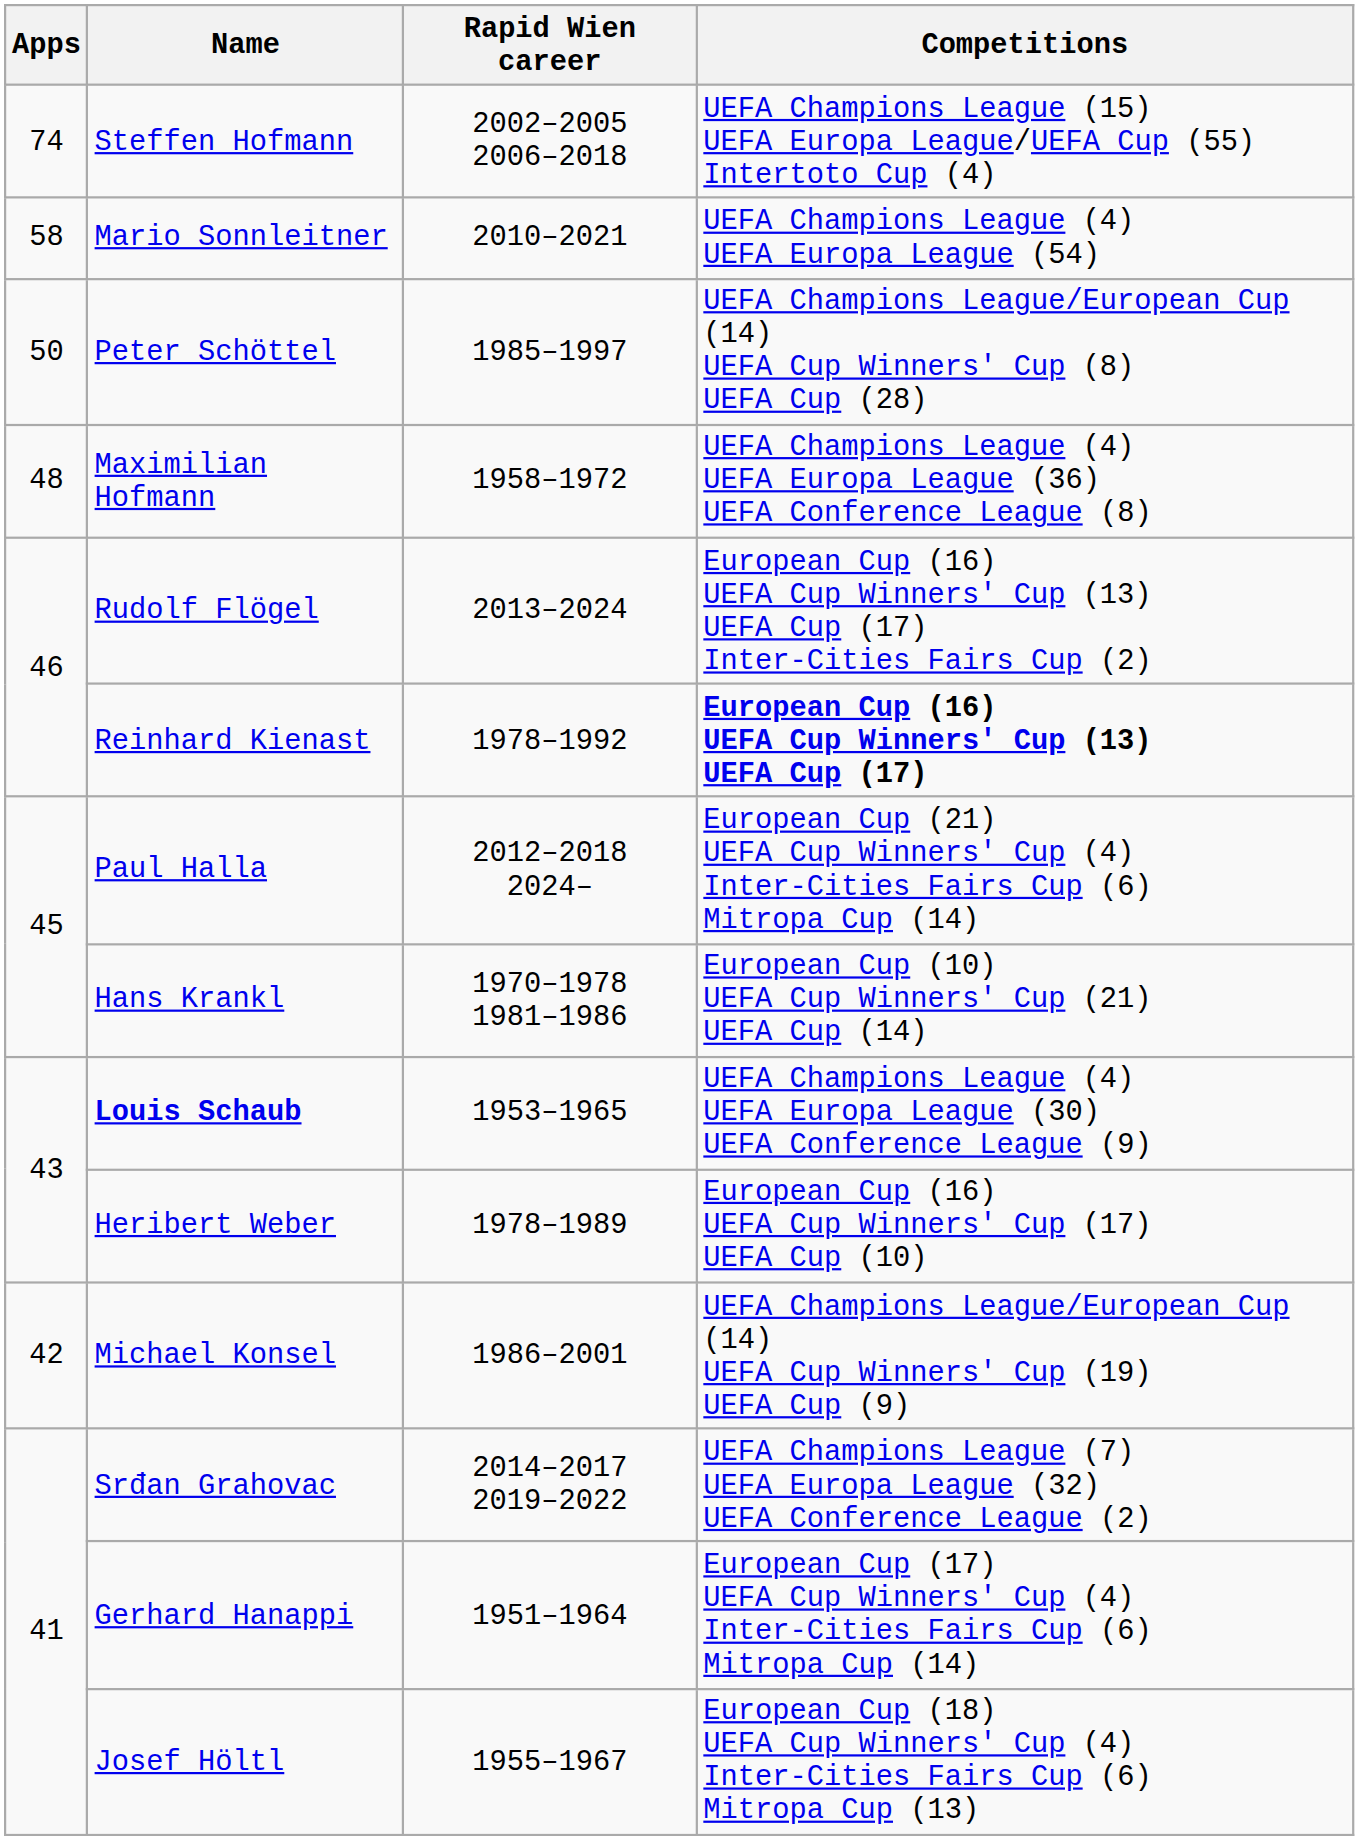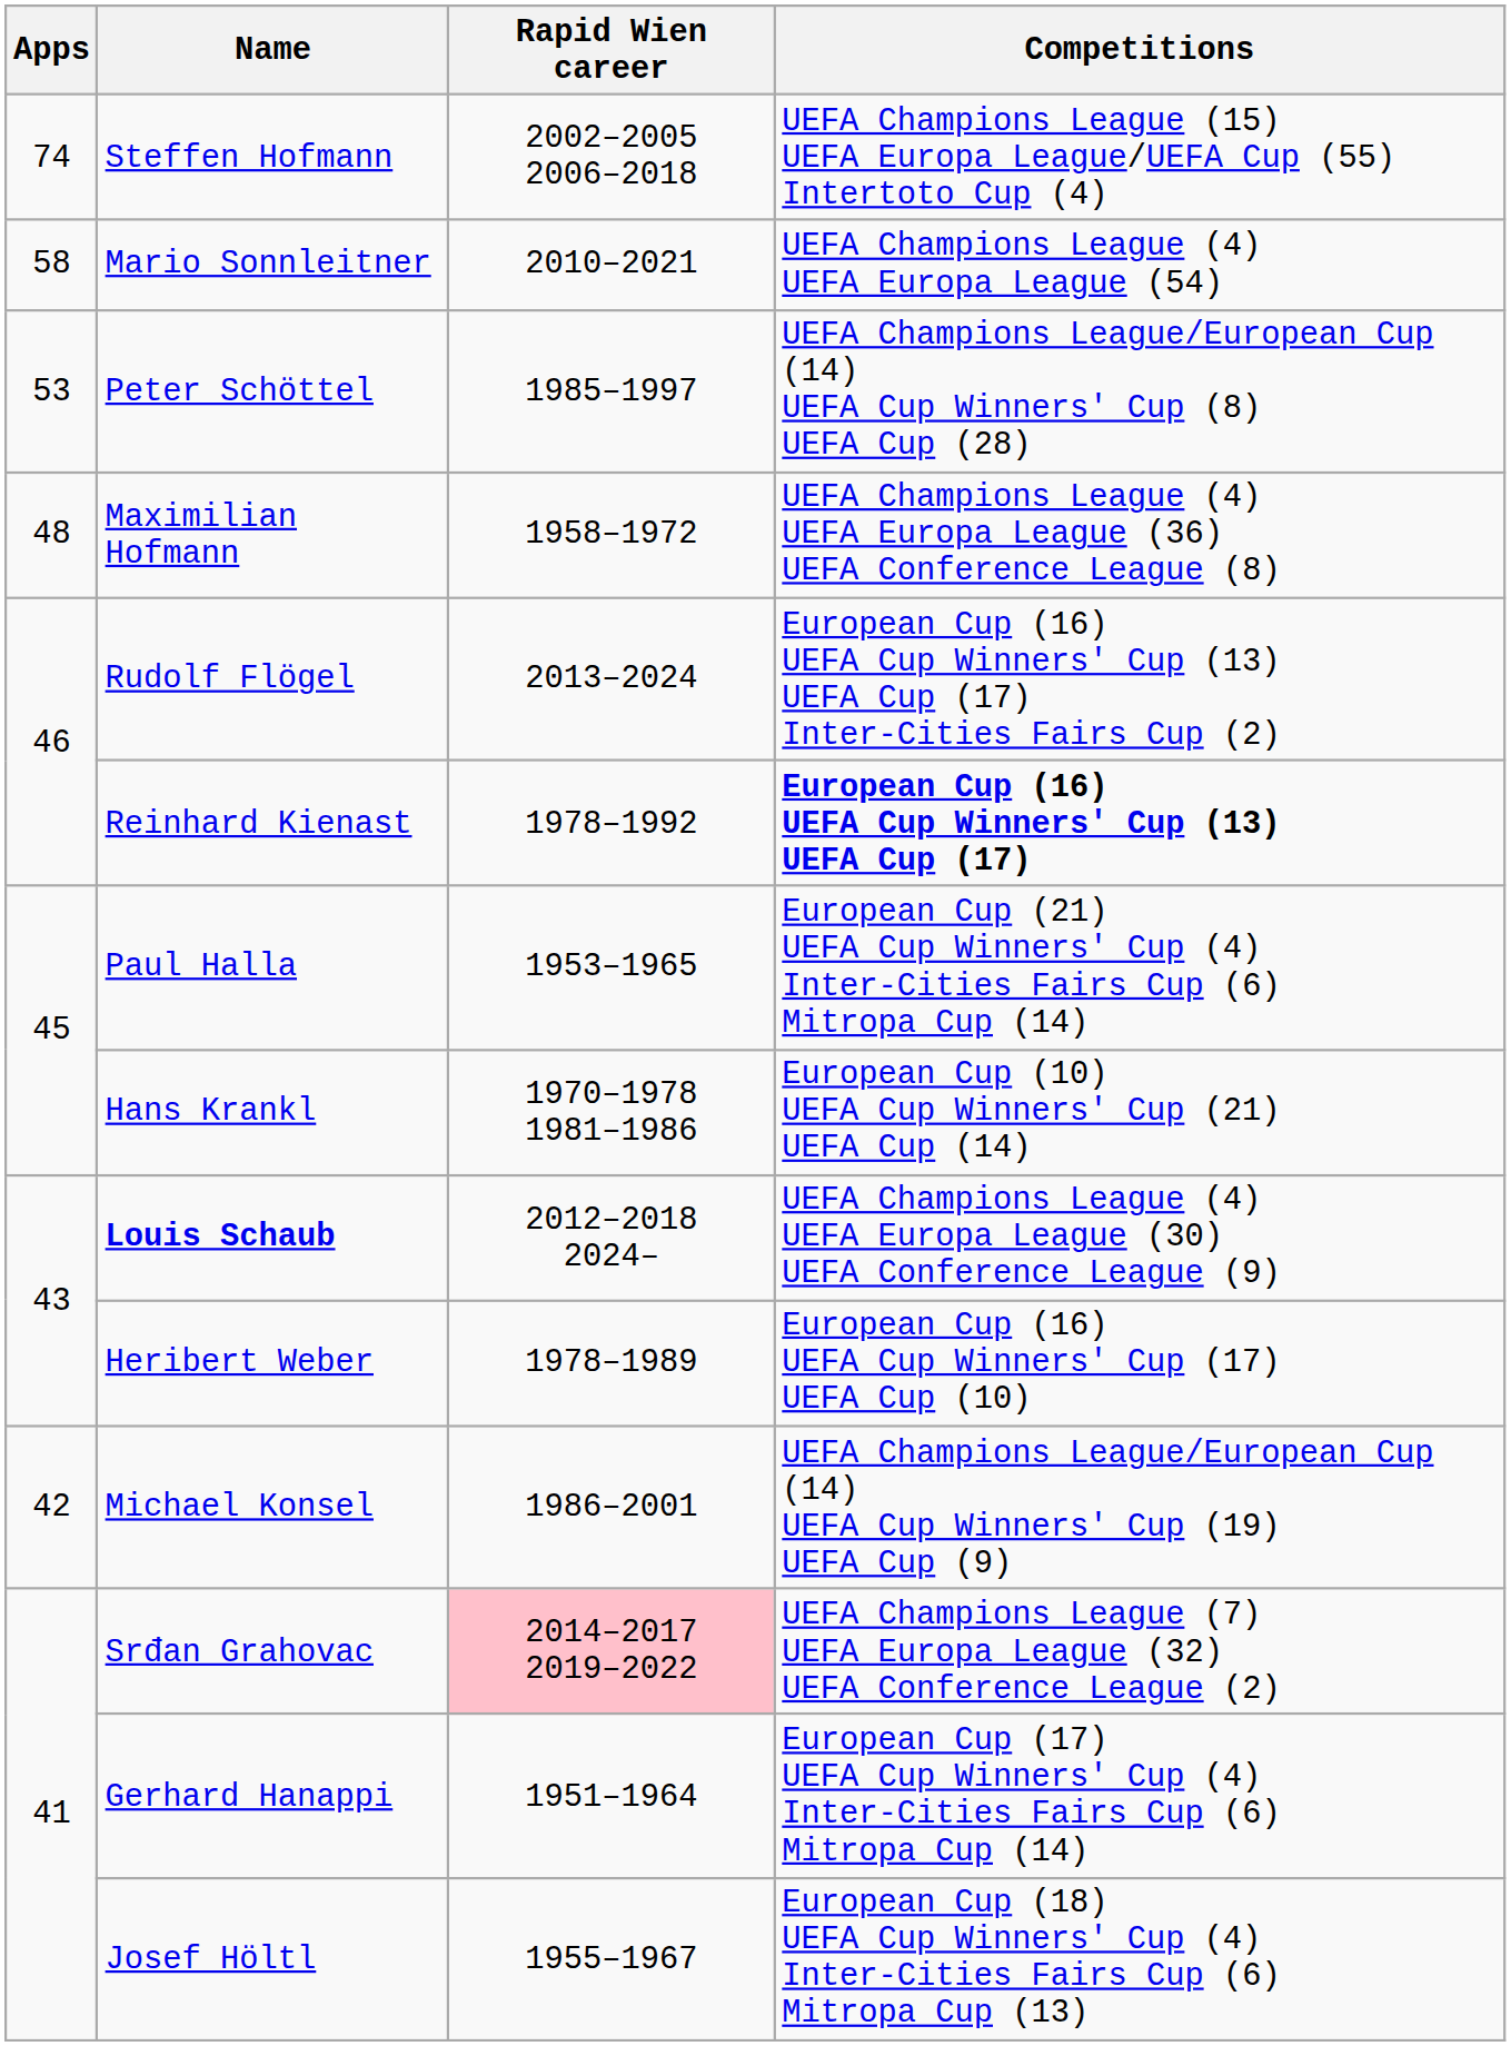Peter Schöttel | Apps: 50 -> 53
Paul Halla | Rapid Wien career: 2012–2018 2024– -> 1953–1965
Louis Schaub | Rapid Wien career: 1953–1965 -> 2012–2018 2024–
Srđan Grahovac | Rapid Wien career: no background -> pink background
